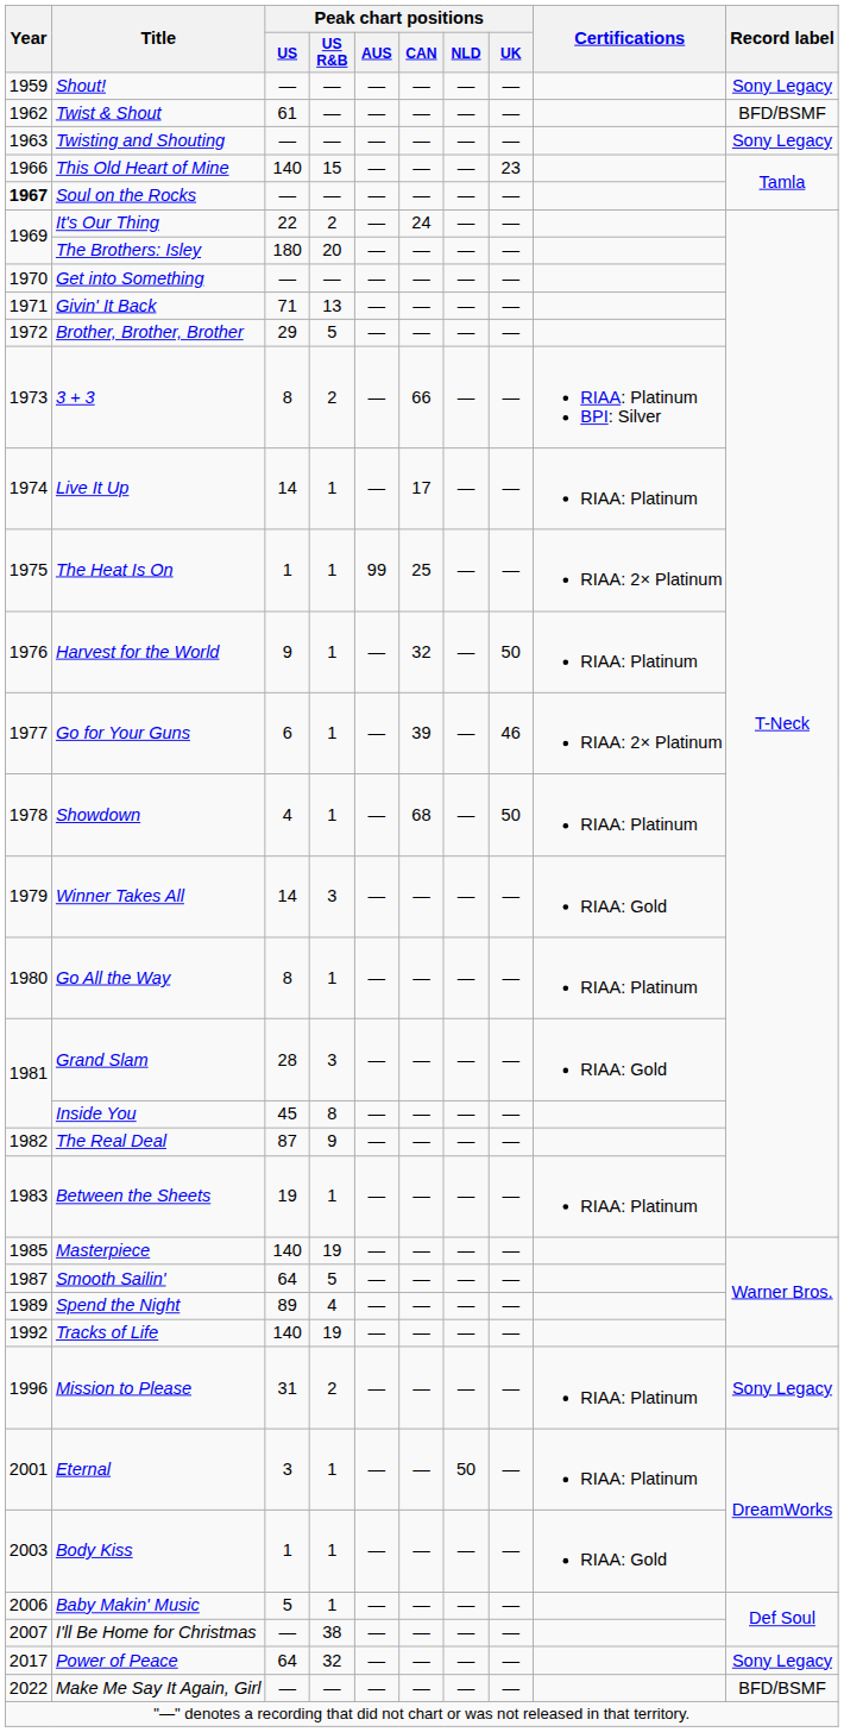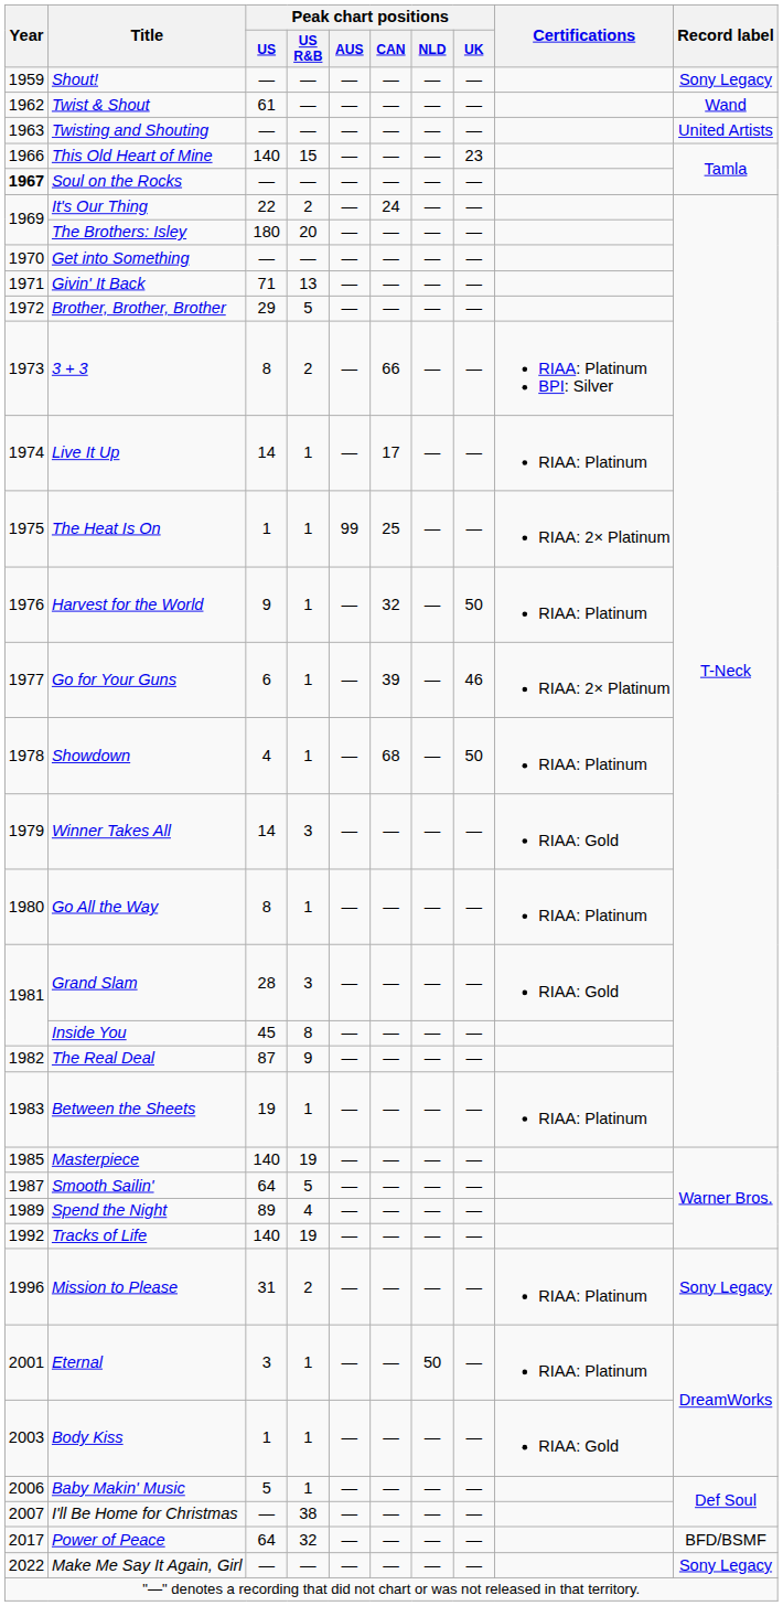Twist & Shout | Record label: BFD/BSMF -> Wand
Twisting and Shouting | Record label: Sony Legacy -> United Artists
Power of Peace | Record label: Sony Legacy -> BFD/BSMF
Make Me Say It Again, Girl | Record label: BFD/BSMF -> Sony Legacy
